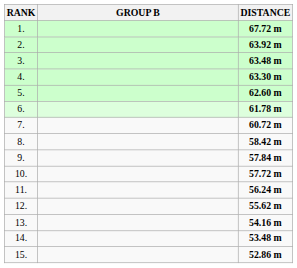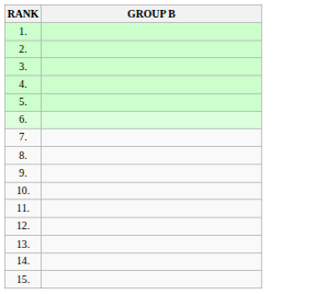- column: DISTANCE | 67.72 m | 63.92 m | 63.48 m | 63.30 m | 62.60 m | 61.78 m | 60.72 m | 58.42 m | 57.84 m | 57.72 m | 56.24 m | 55.62 m | 54.16 m | 53.48 m | 52.86 m
